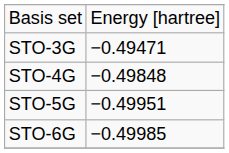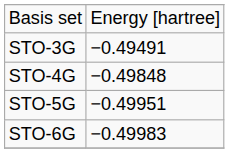STO-3G | column 2: −0.49471 -> −0.49491
STO-6G | column 2: −0.49985 -> −0.49983
